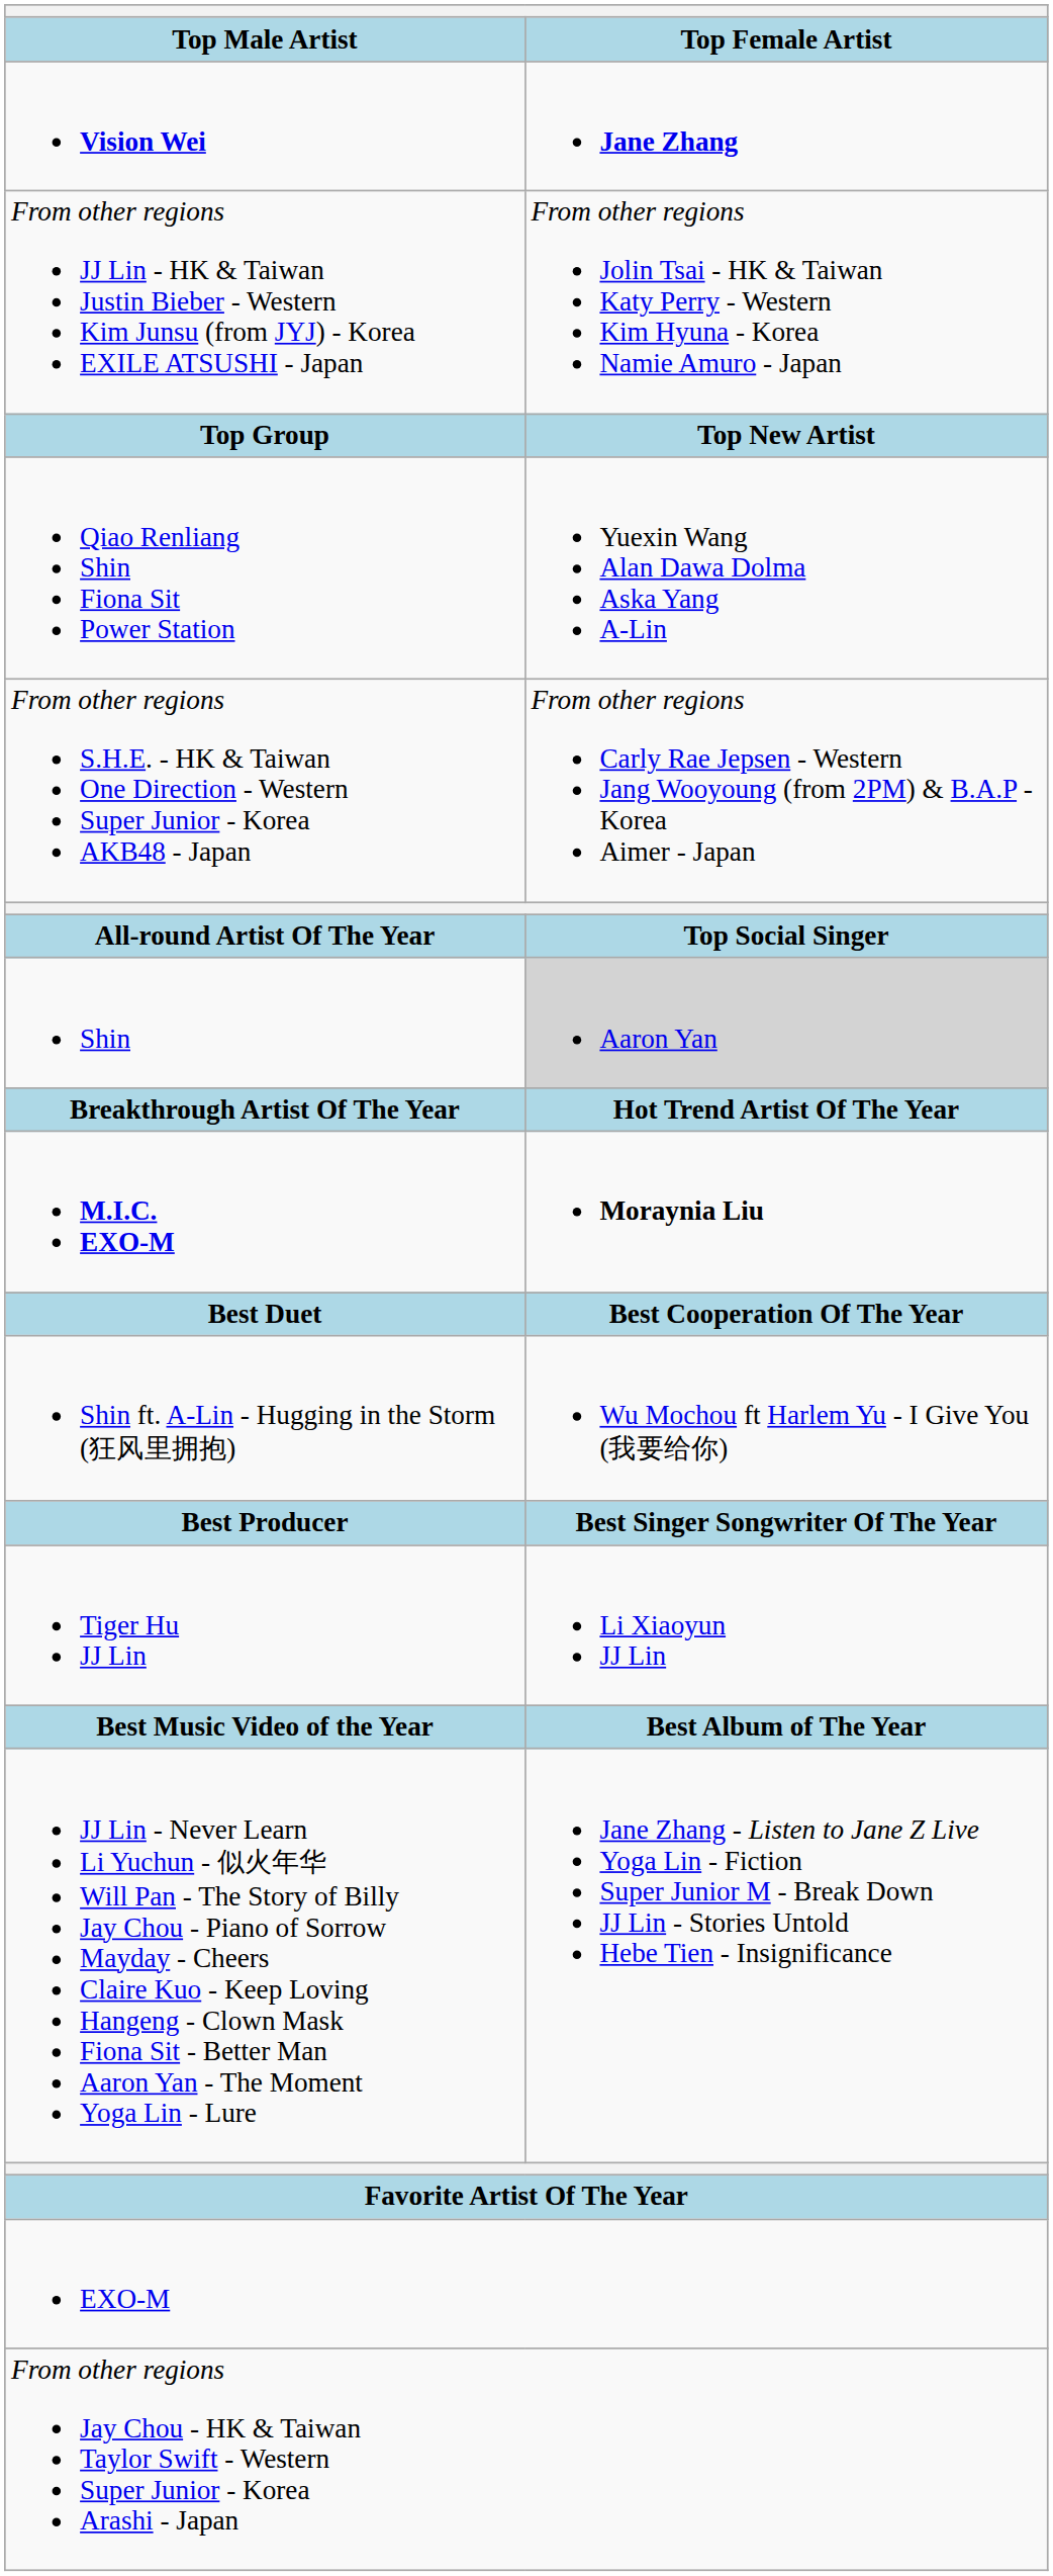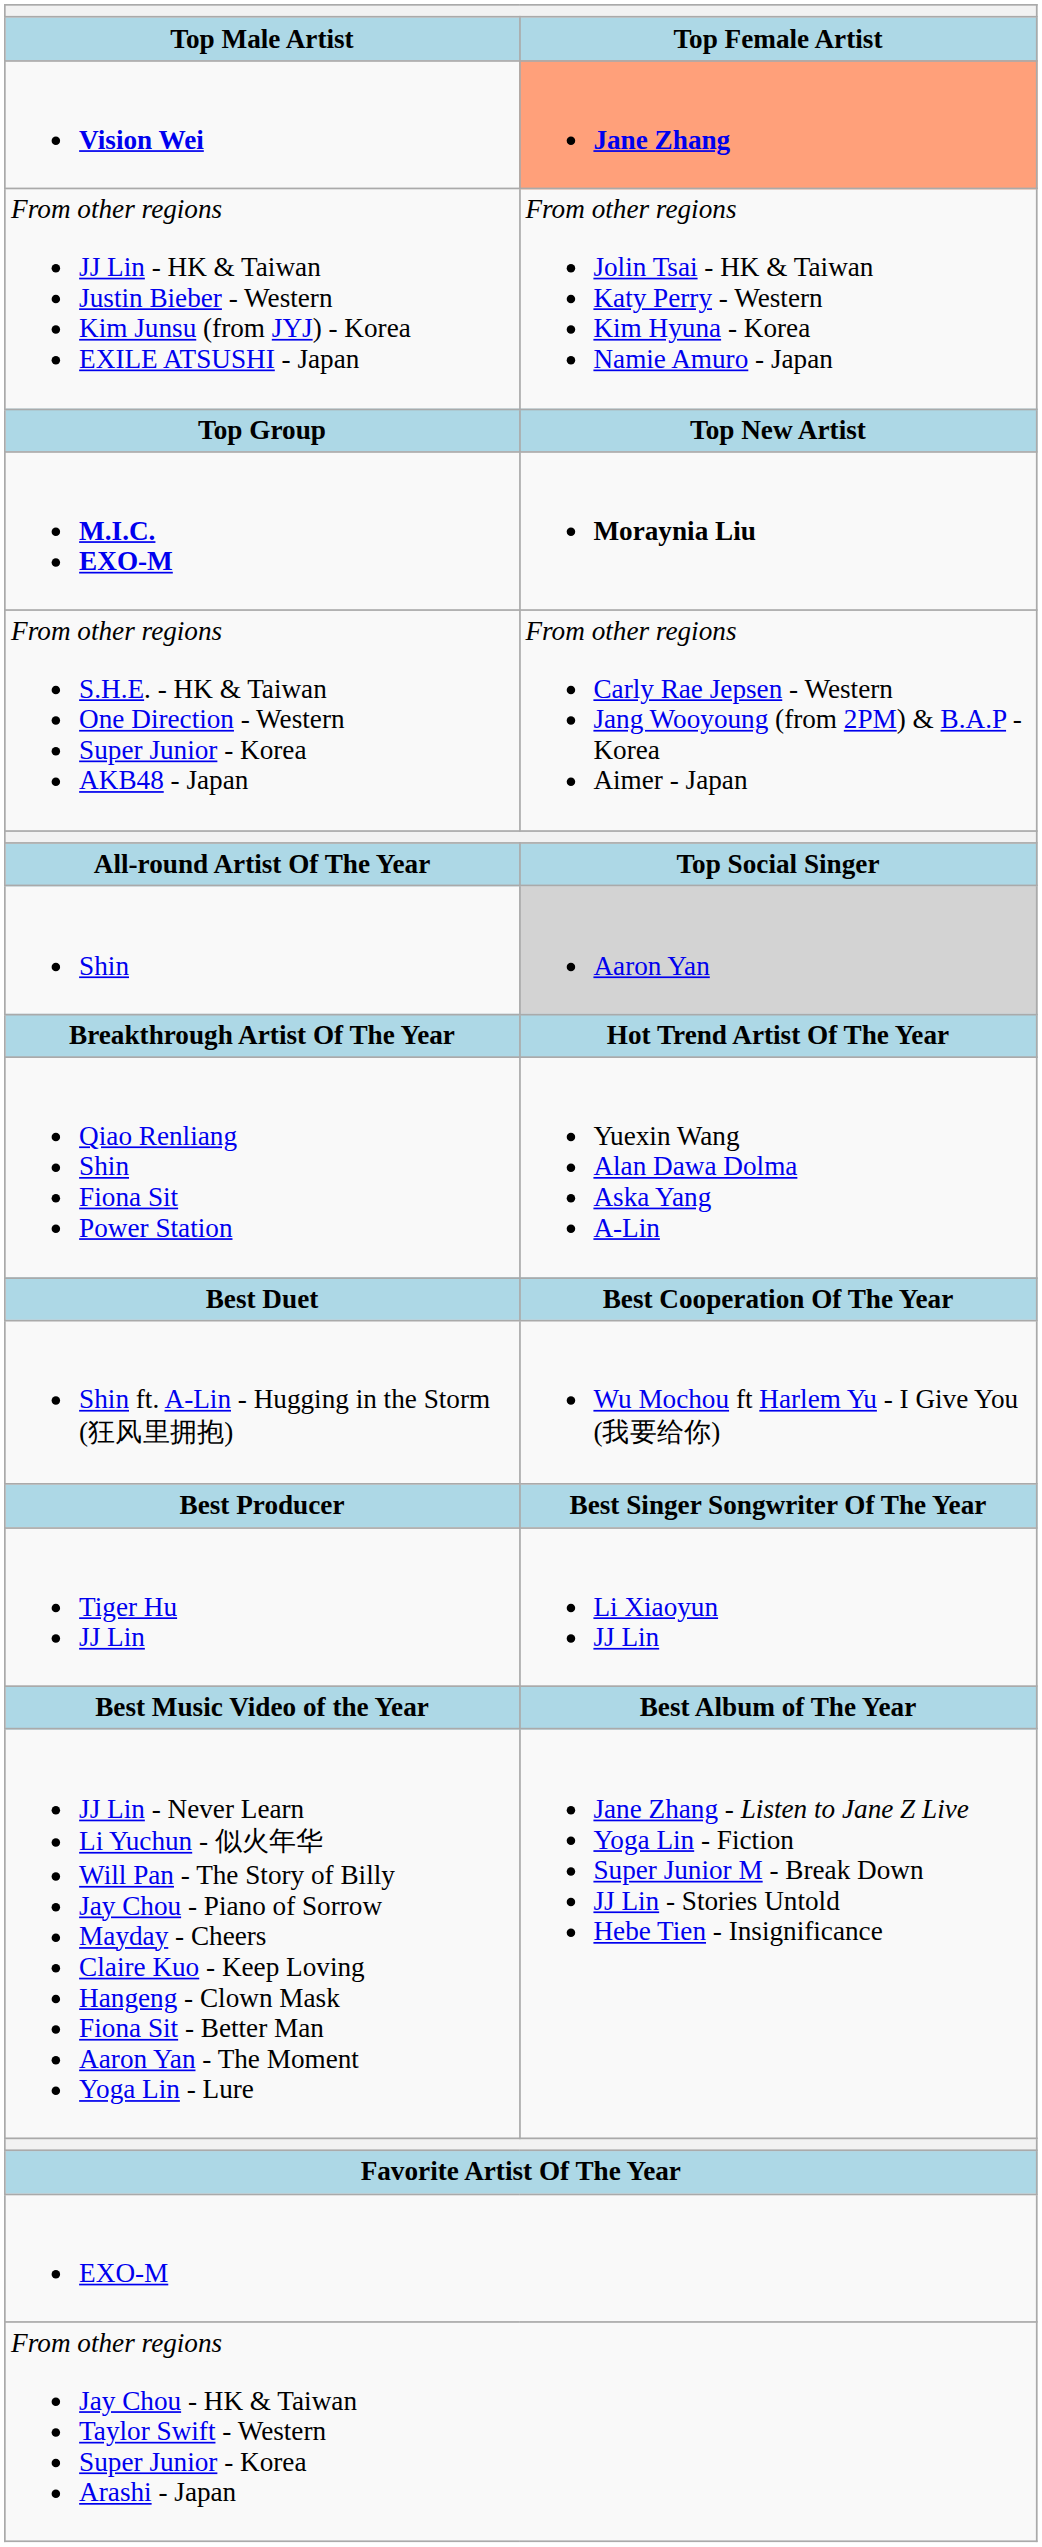Vision Wei | Top Female Artist: no background -> lightsalmon background
rows swapped: M.I.C. EXO-M <-> Qiao Renliang Shin Fiona Sit Power Station
